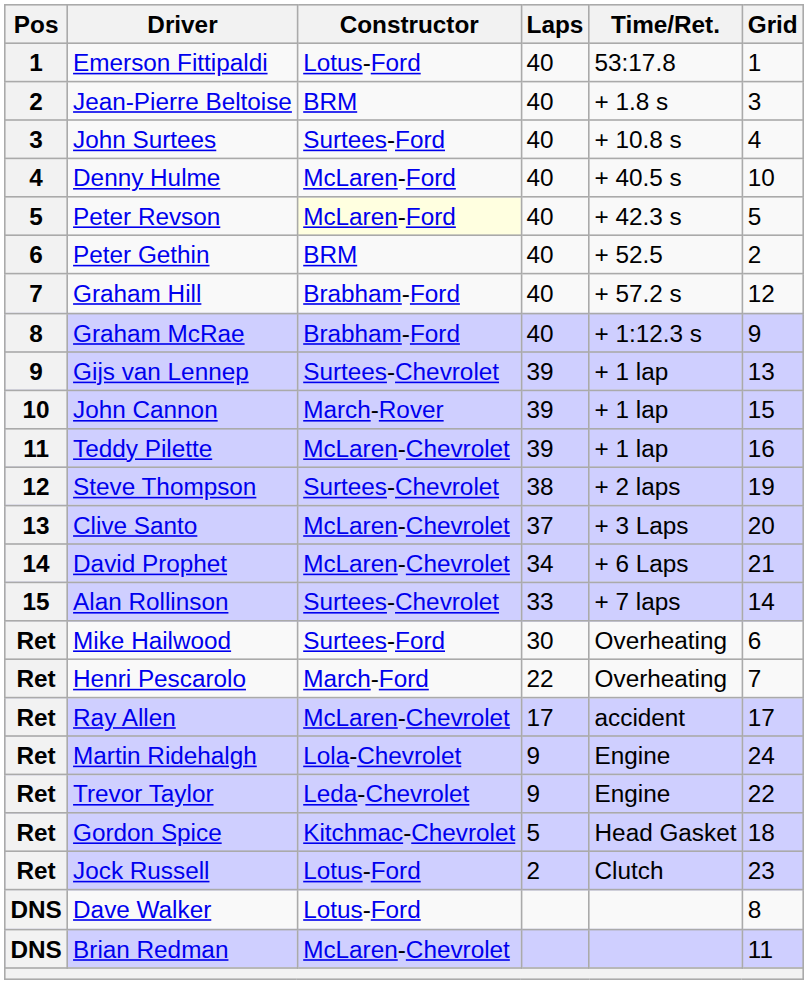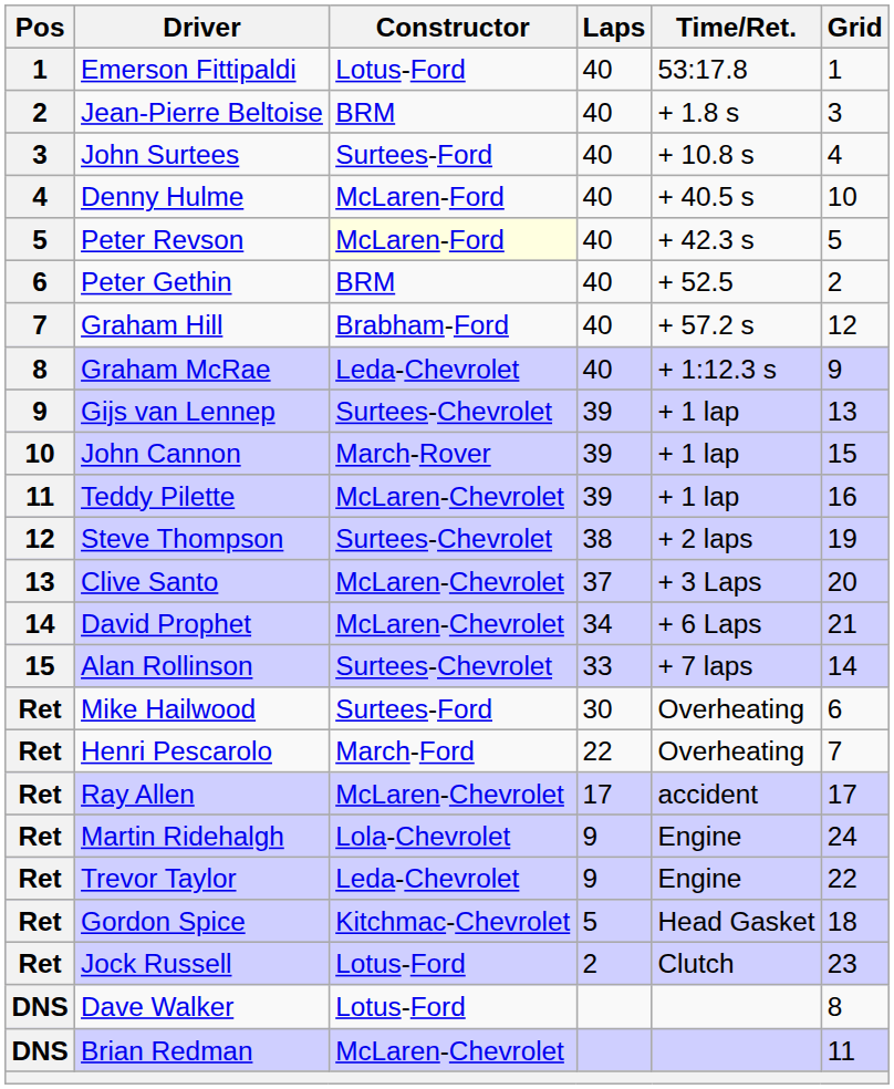Graham McRae | Constructor: Brabham-Ford -> Leda-Chevrolet
